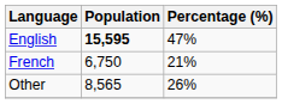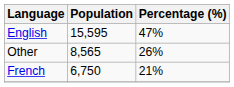English | Population: bold -> normal
rows swapped: French <-> Other
